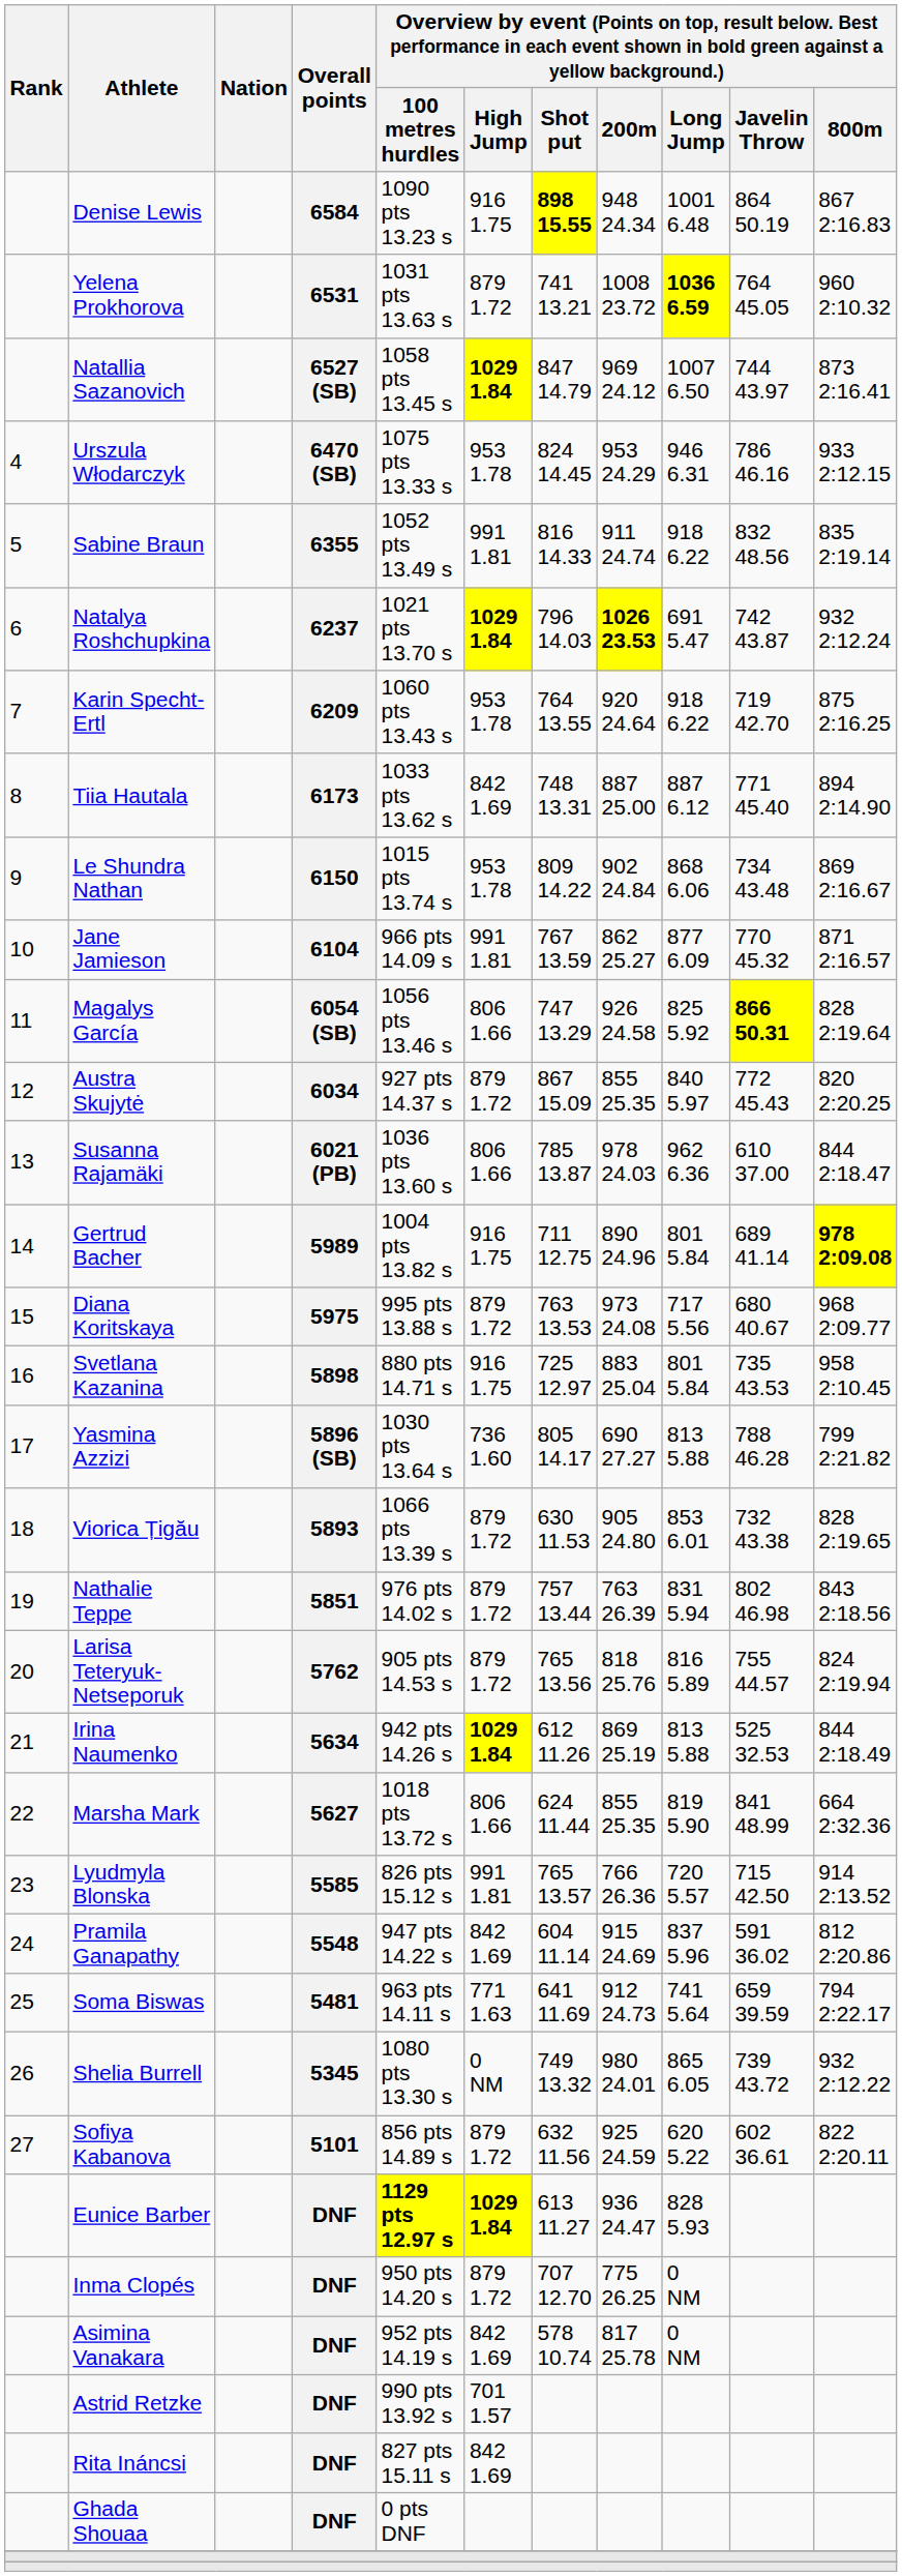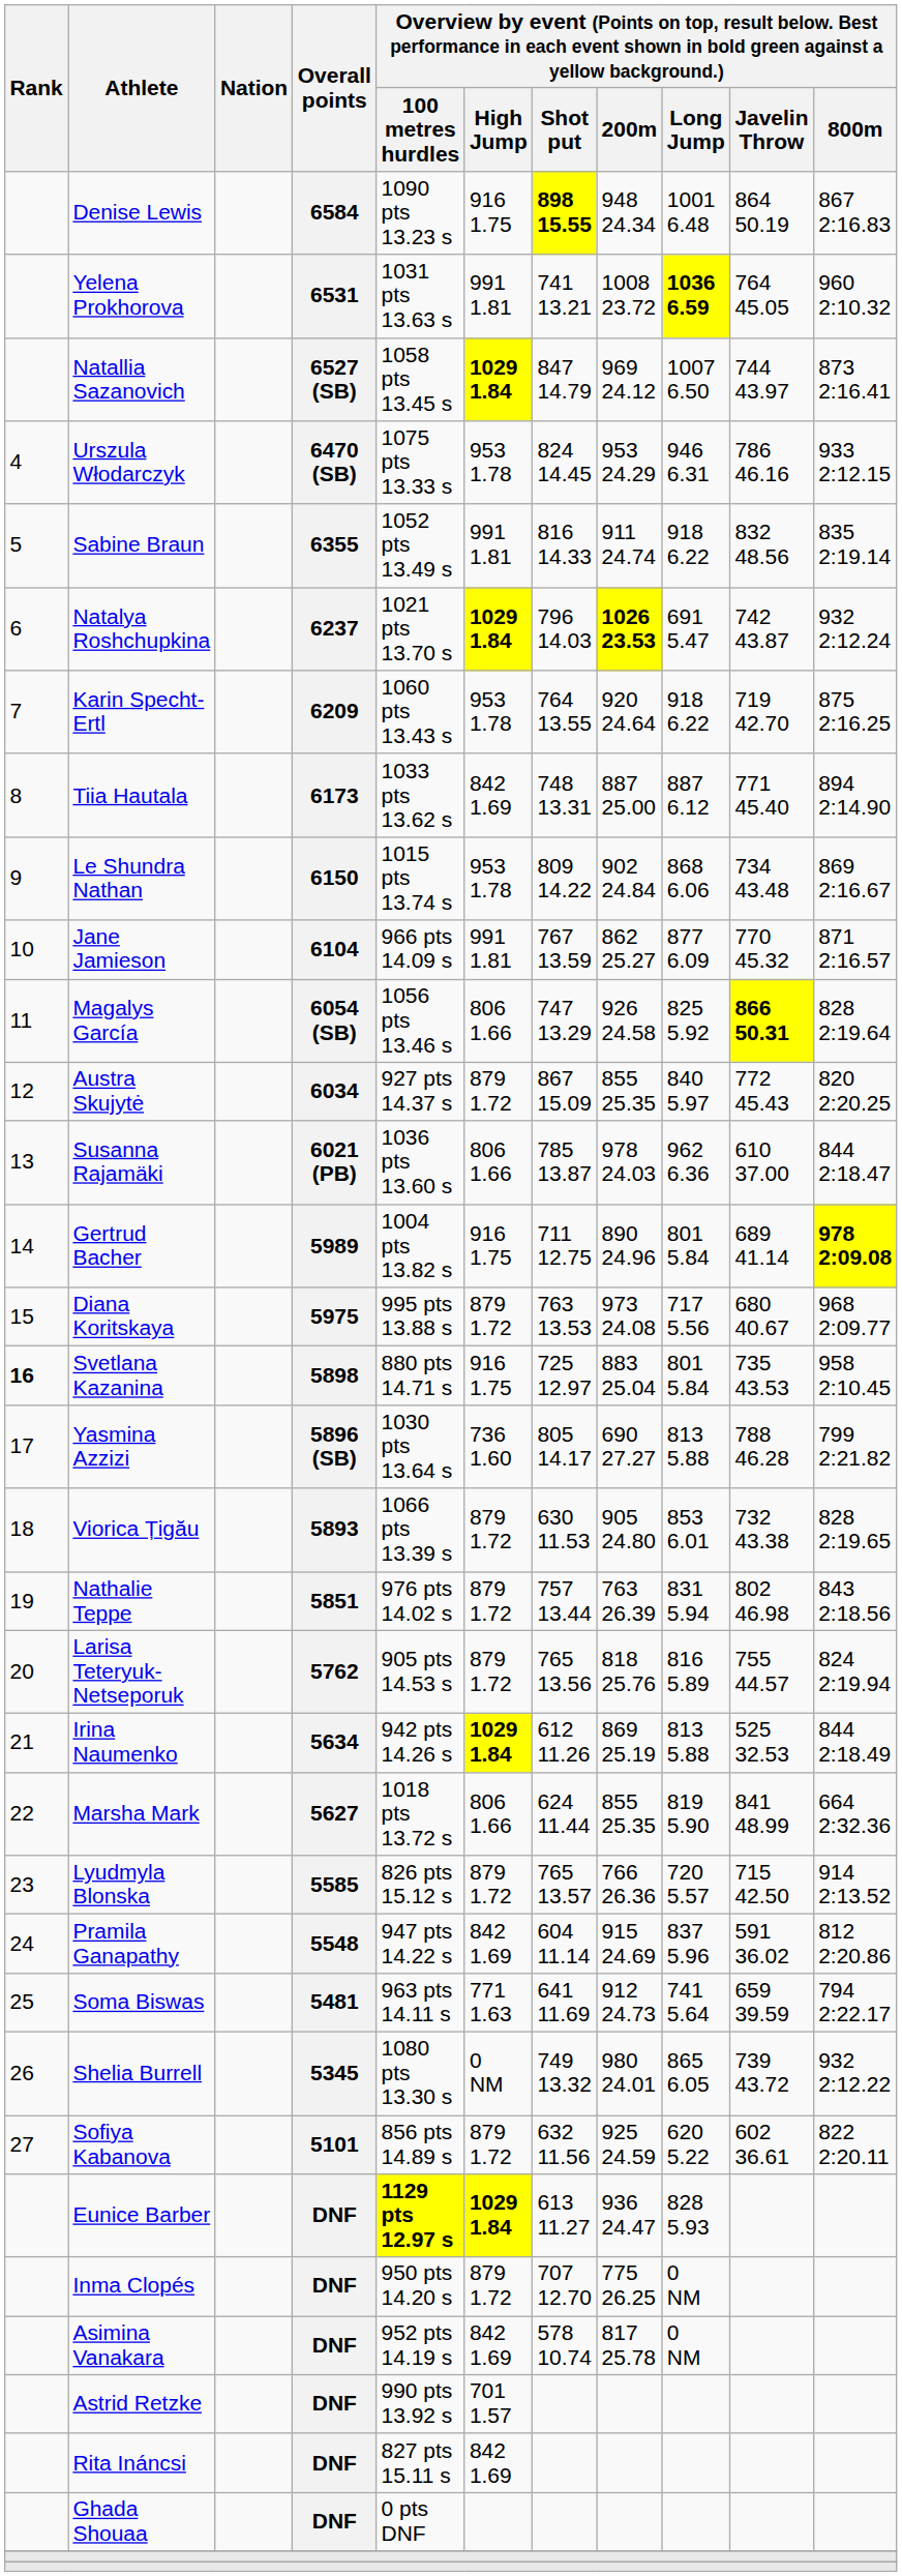Yelena Prokhorova | column 6: 879 1.72 -> 991 1.81
Svetlana Kazanina | Rank: normal -> bold
Lyudmyla Blonska | column 6: 991 1.81 -> 879 1.72
